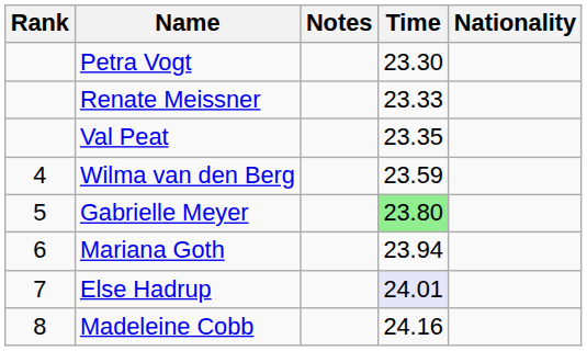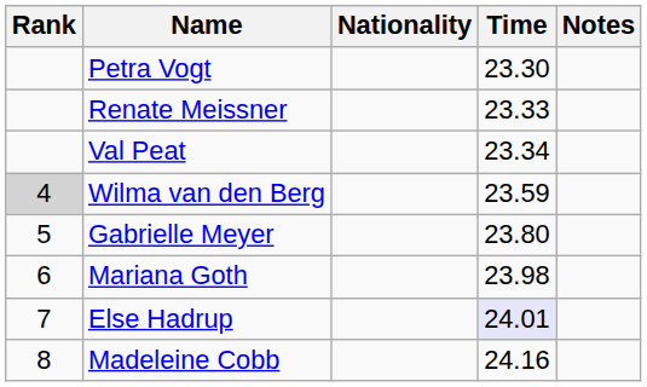columns swapped: Nationality <-> Notes
Val Peat | Time: 23.35 -> 23.34
Wilma van den Berg | Rank: no background -> lightgrey background
Gabrielle Meyer | Time: lightgreen background -> no background
Mariana Goth | Time: 23.94 -> 23.98
